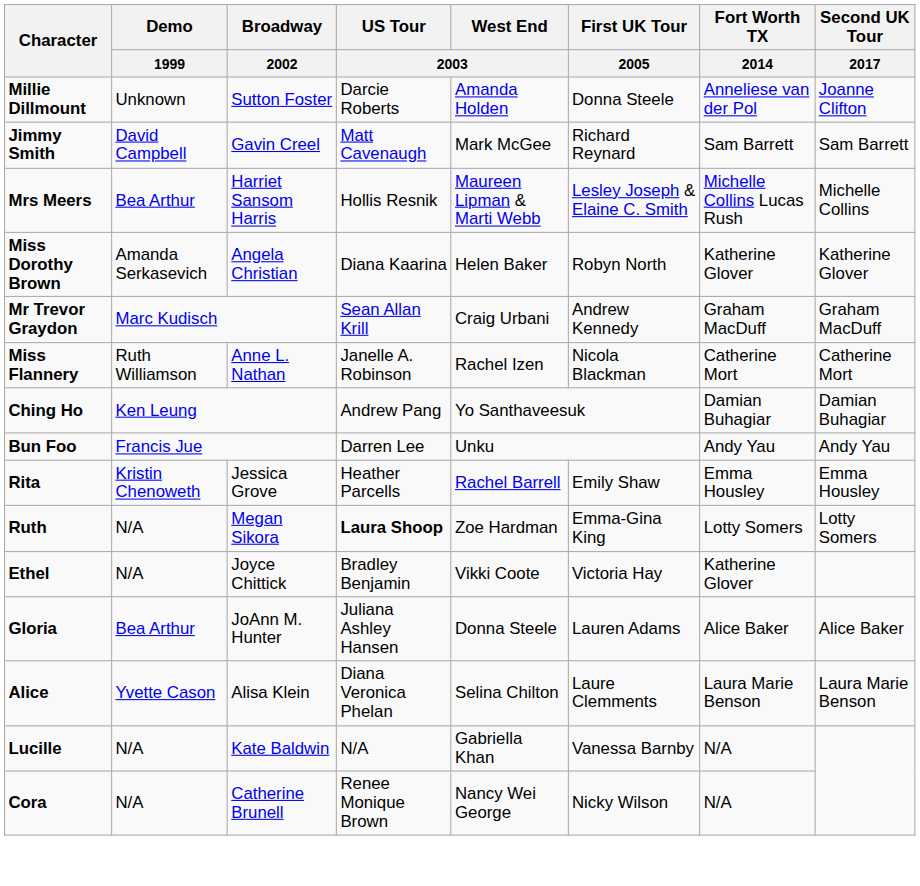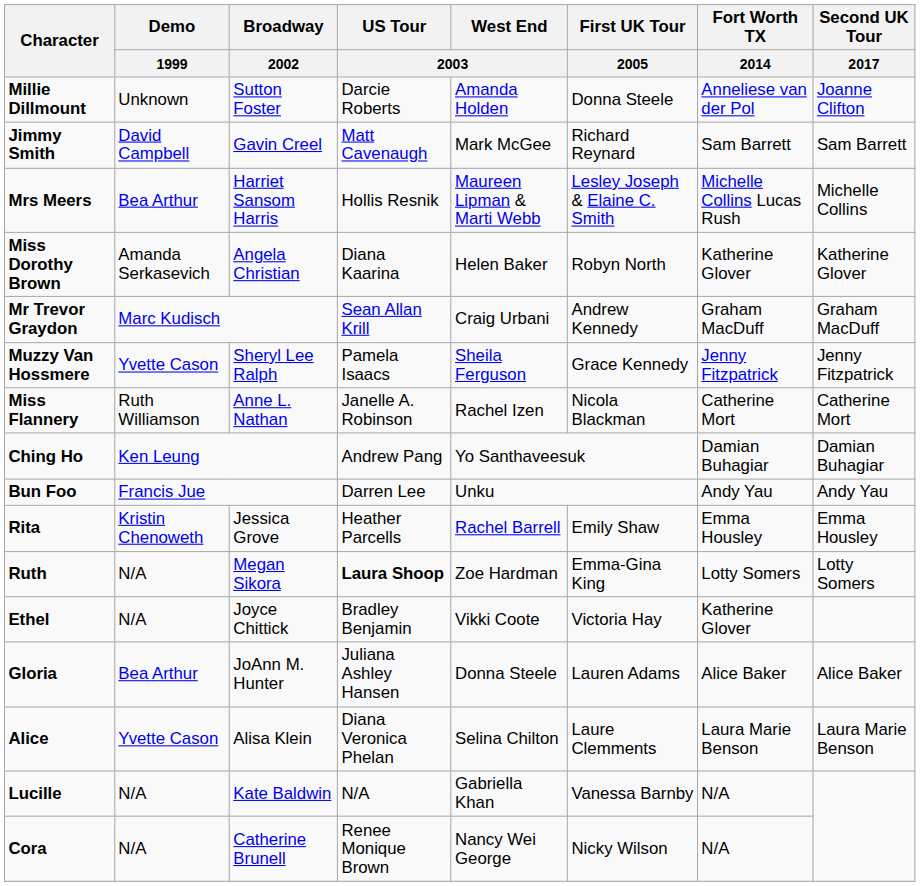+ row: Muzzy Van Hossmere | Yvette Cason | Sheryl Lee Ralph | Pamela Isaacs | Sheila Ferguson | Grace Kennedy | Jenny Fitzpatrick | Jenny Fitzpatrick
